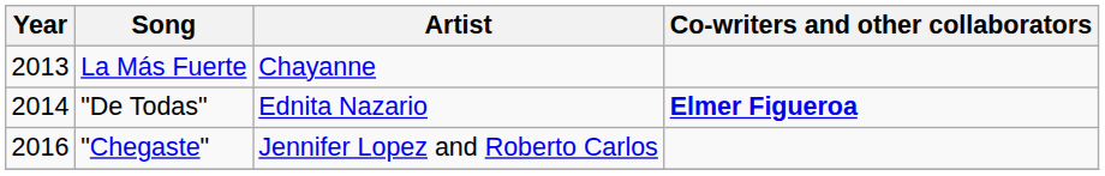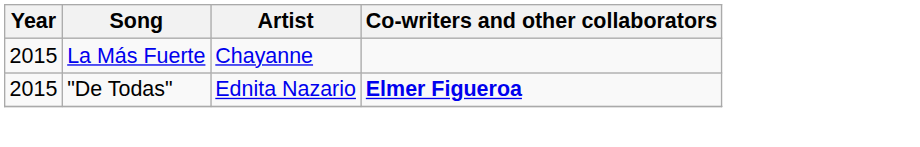La Más Fuerte | Year: 2013 -> 2015
"De Todas" | Year: 2014 -> 2015
- row: 2016 | "Chegaste" | Jennifer Lopez and Roberto Carlos
